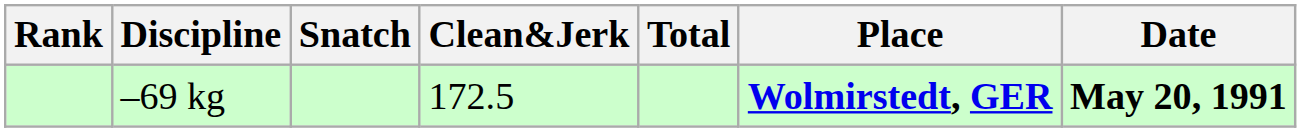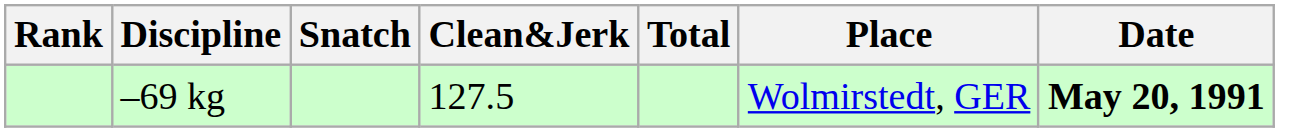–69 kg | Clean&Jerk: 172.5 -> 127.5
–69 kg | Place: bold -> normal
